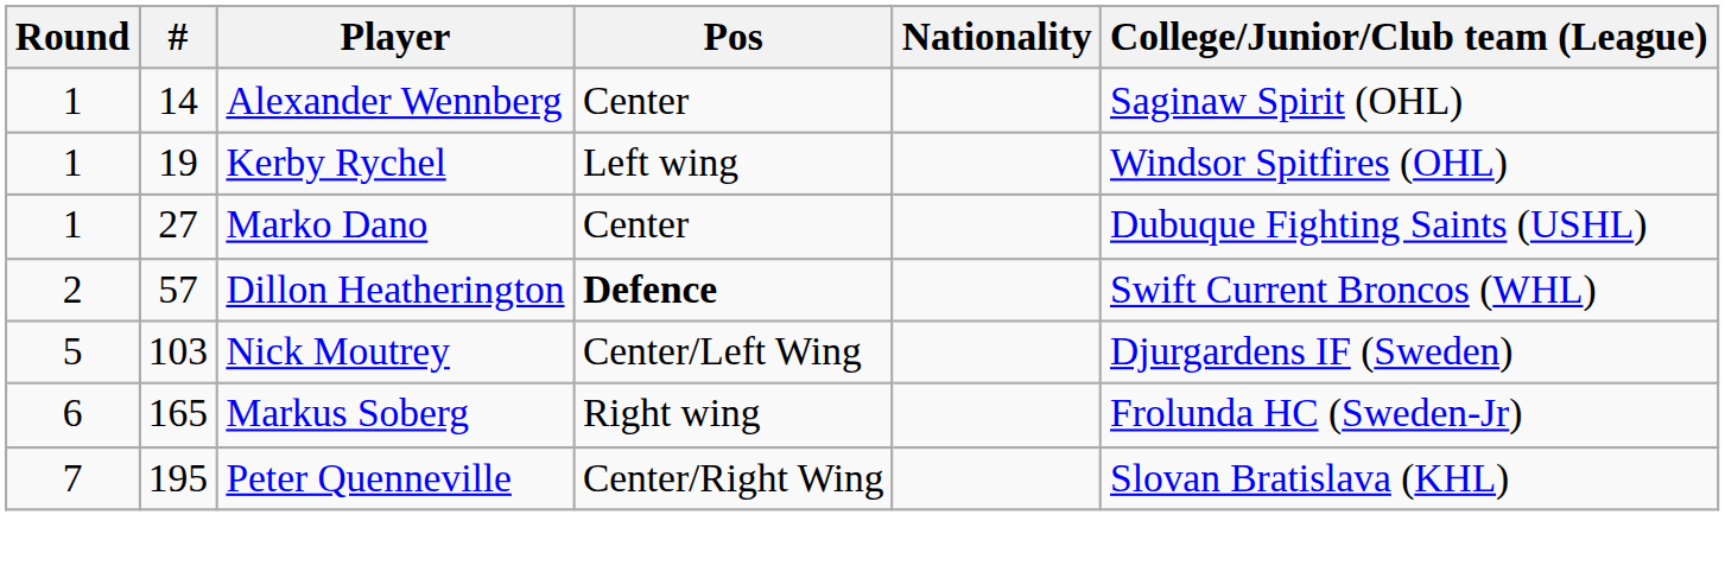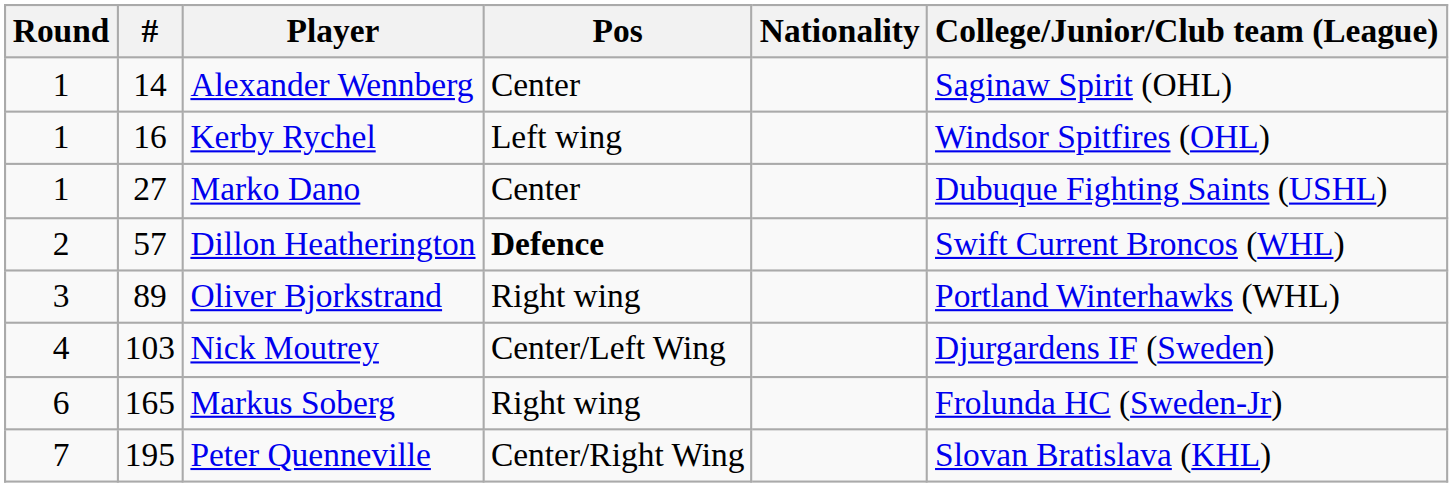Kerby Rychel | #: 19 -> 16
+ row: 3 | 89 | Oliver Bjorkstrand | Right wing | Portland Winterhawks (WHL)
Nick Moutrey | Round: 5 -> 4
